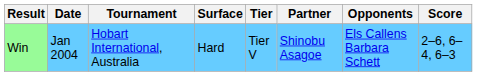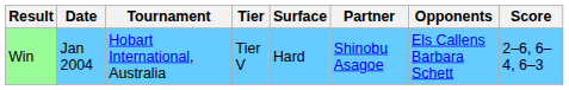columns swapped: Tier <-> Surface
